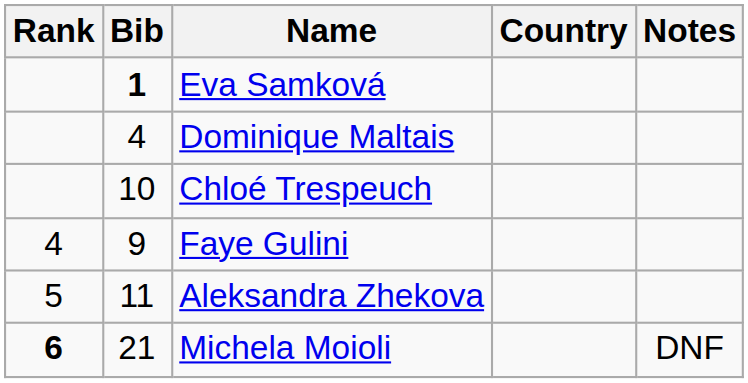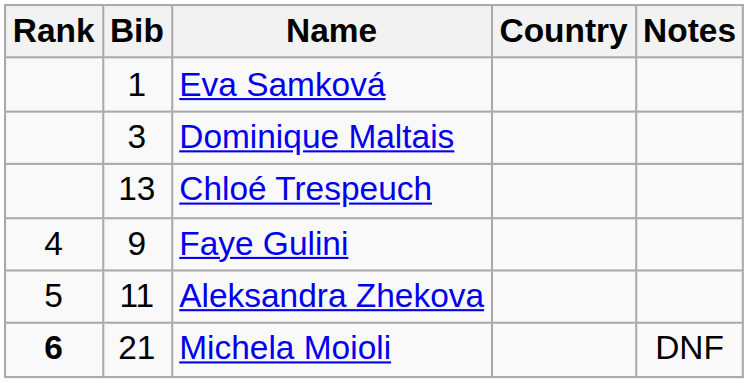Eva Samková | Bib: bold -> normal
Dominique Maltais | Bib: 4 -> 3
Chloé Trespeuch | Bib: 10 -> 13
